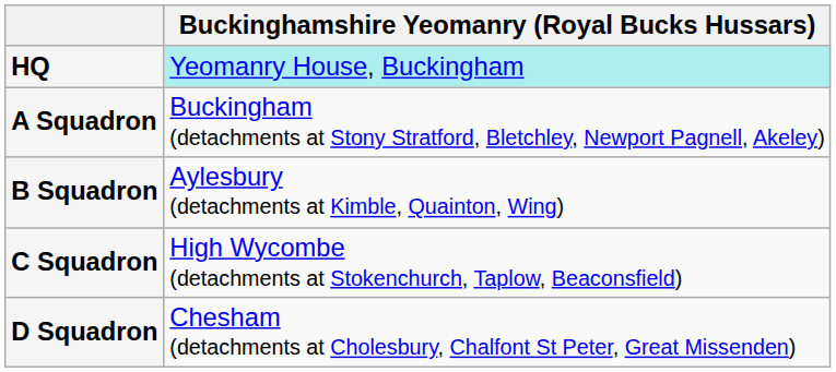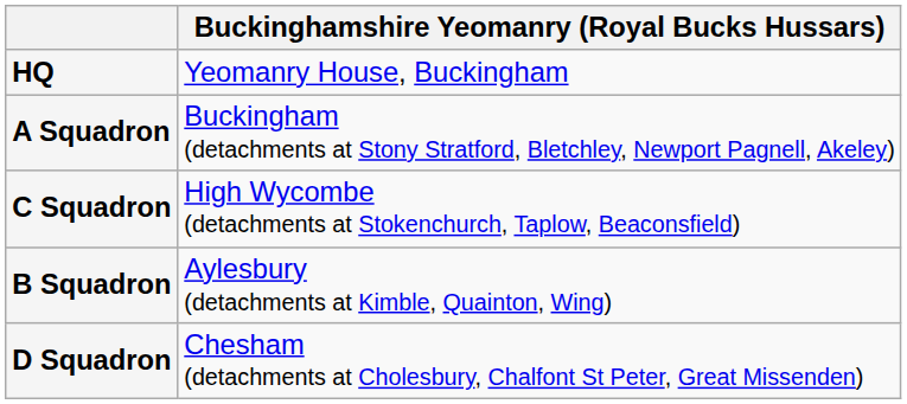HQ | Buckinghamshire Yeomanry (Royal Bucks Hussars): paleturquoise background -> no background
rows swapped: B Squadron <-> C Squadron
